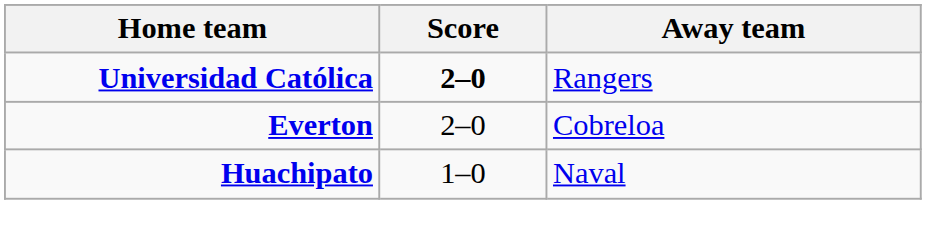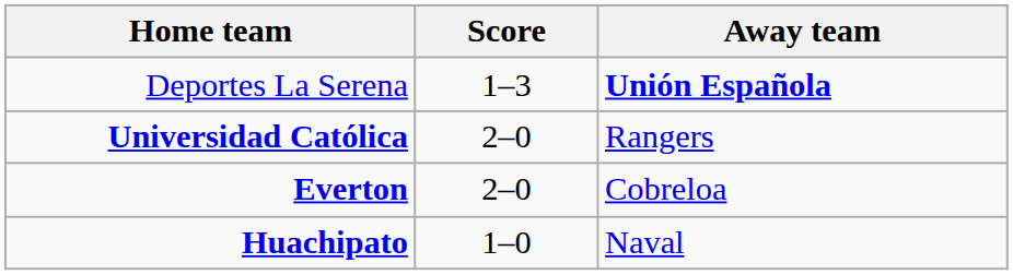+ row: Deportes La Serena | 1–3 | Unión Española
Universidad Católica | Score: bold -> normal
